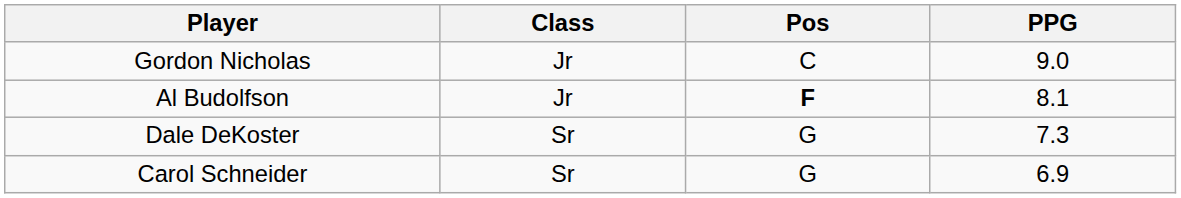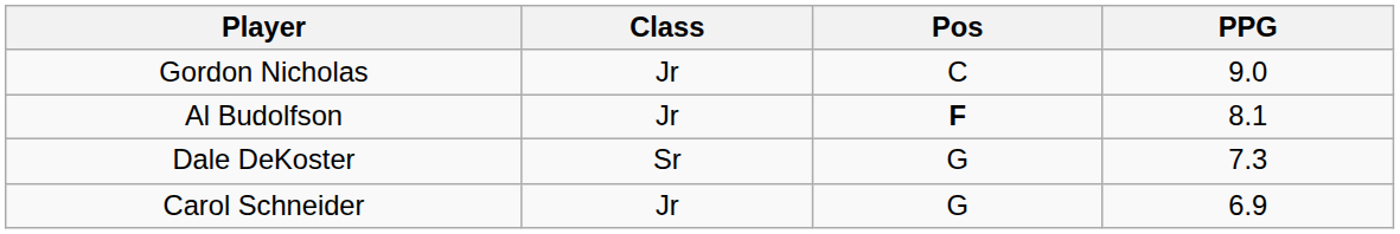Carol Schneider | Class: Sr -> Jr
